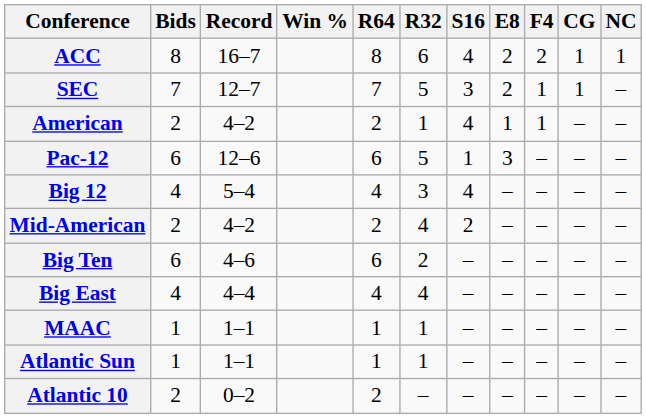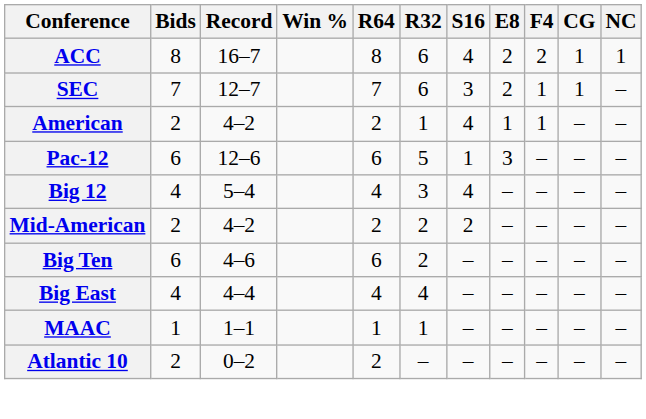SEC | R32: 5 -> 6
Mid-American | R32: 4 -> 2
- row: Atlantic Sun | 1 | 1–1 | 1 | 1 | – | – | – | – | –
